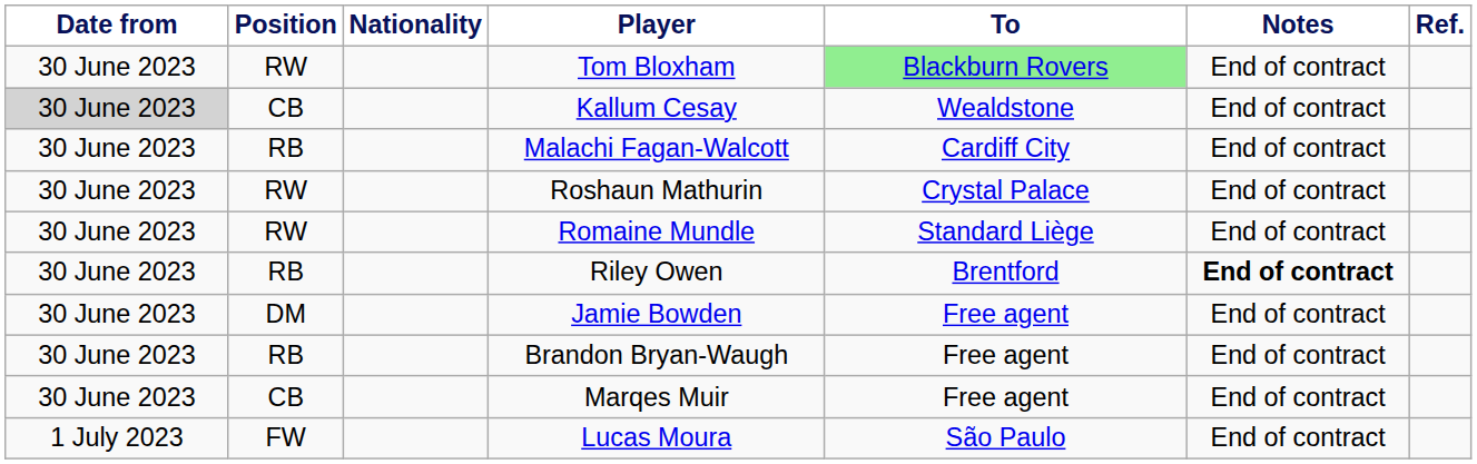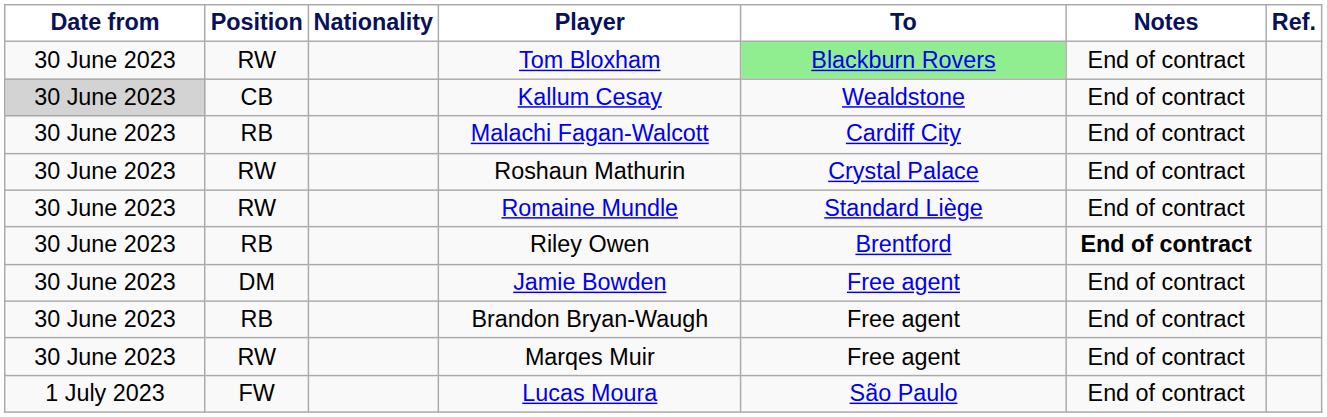Marqes Muir | Position: CB -> RW
